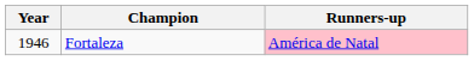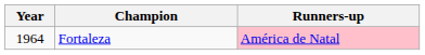Fortaleza | Year: 1946 -> 1964
